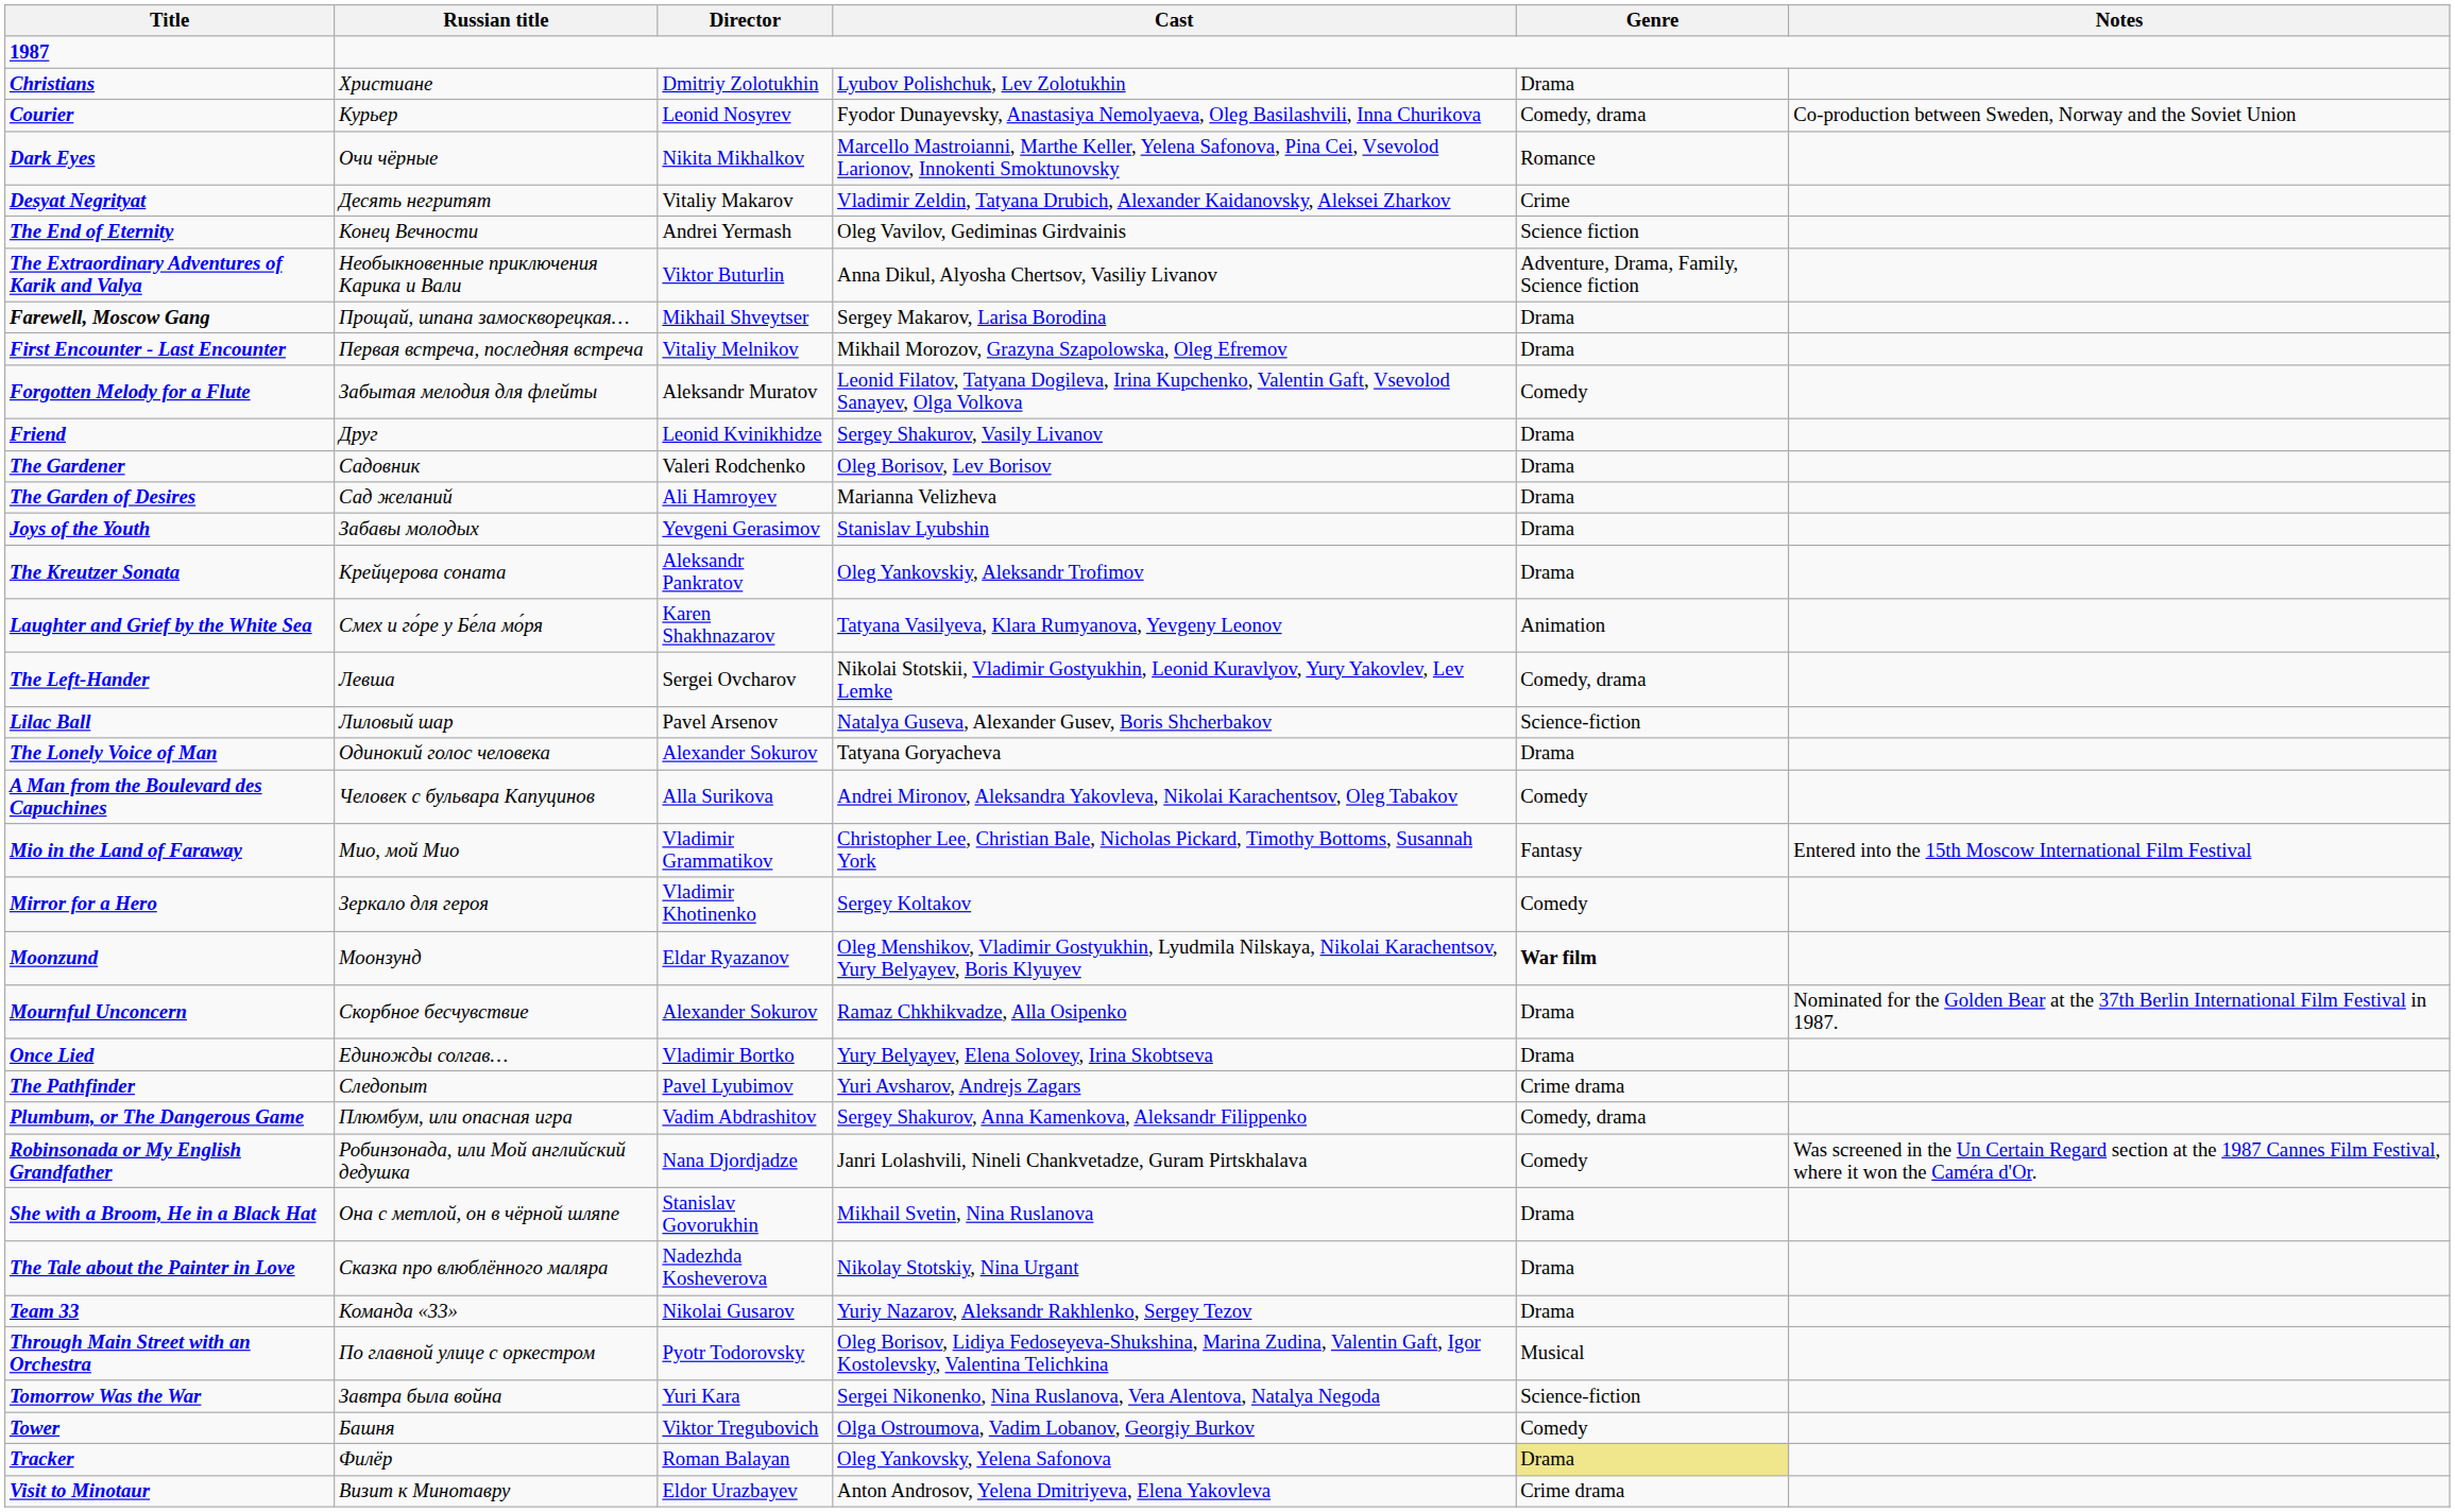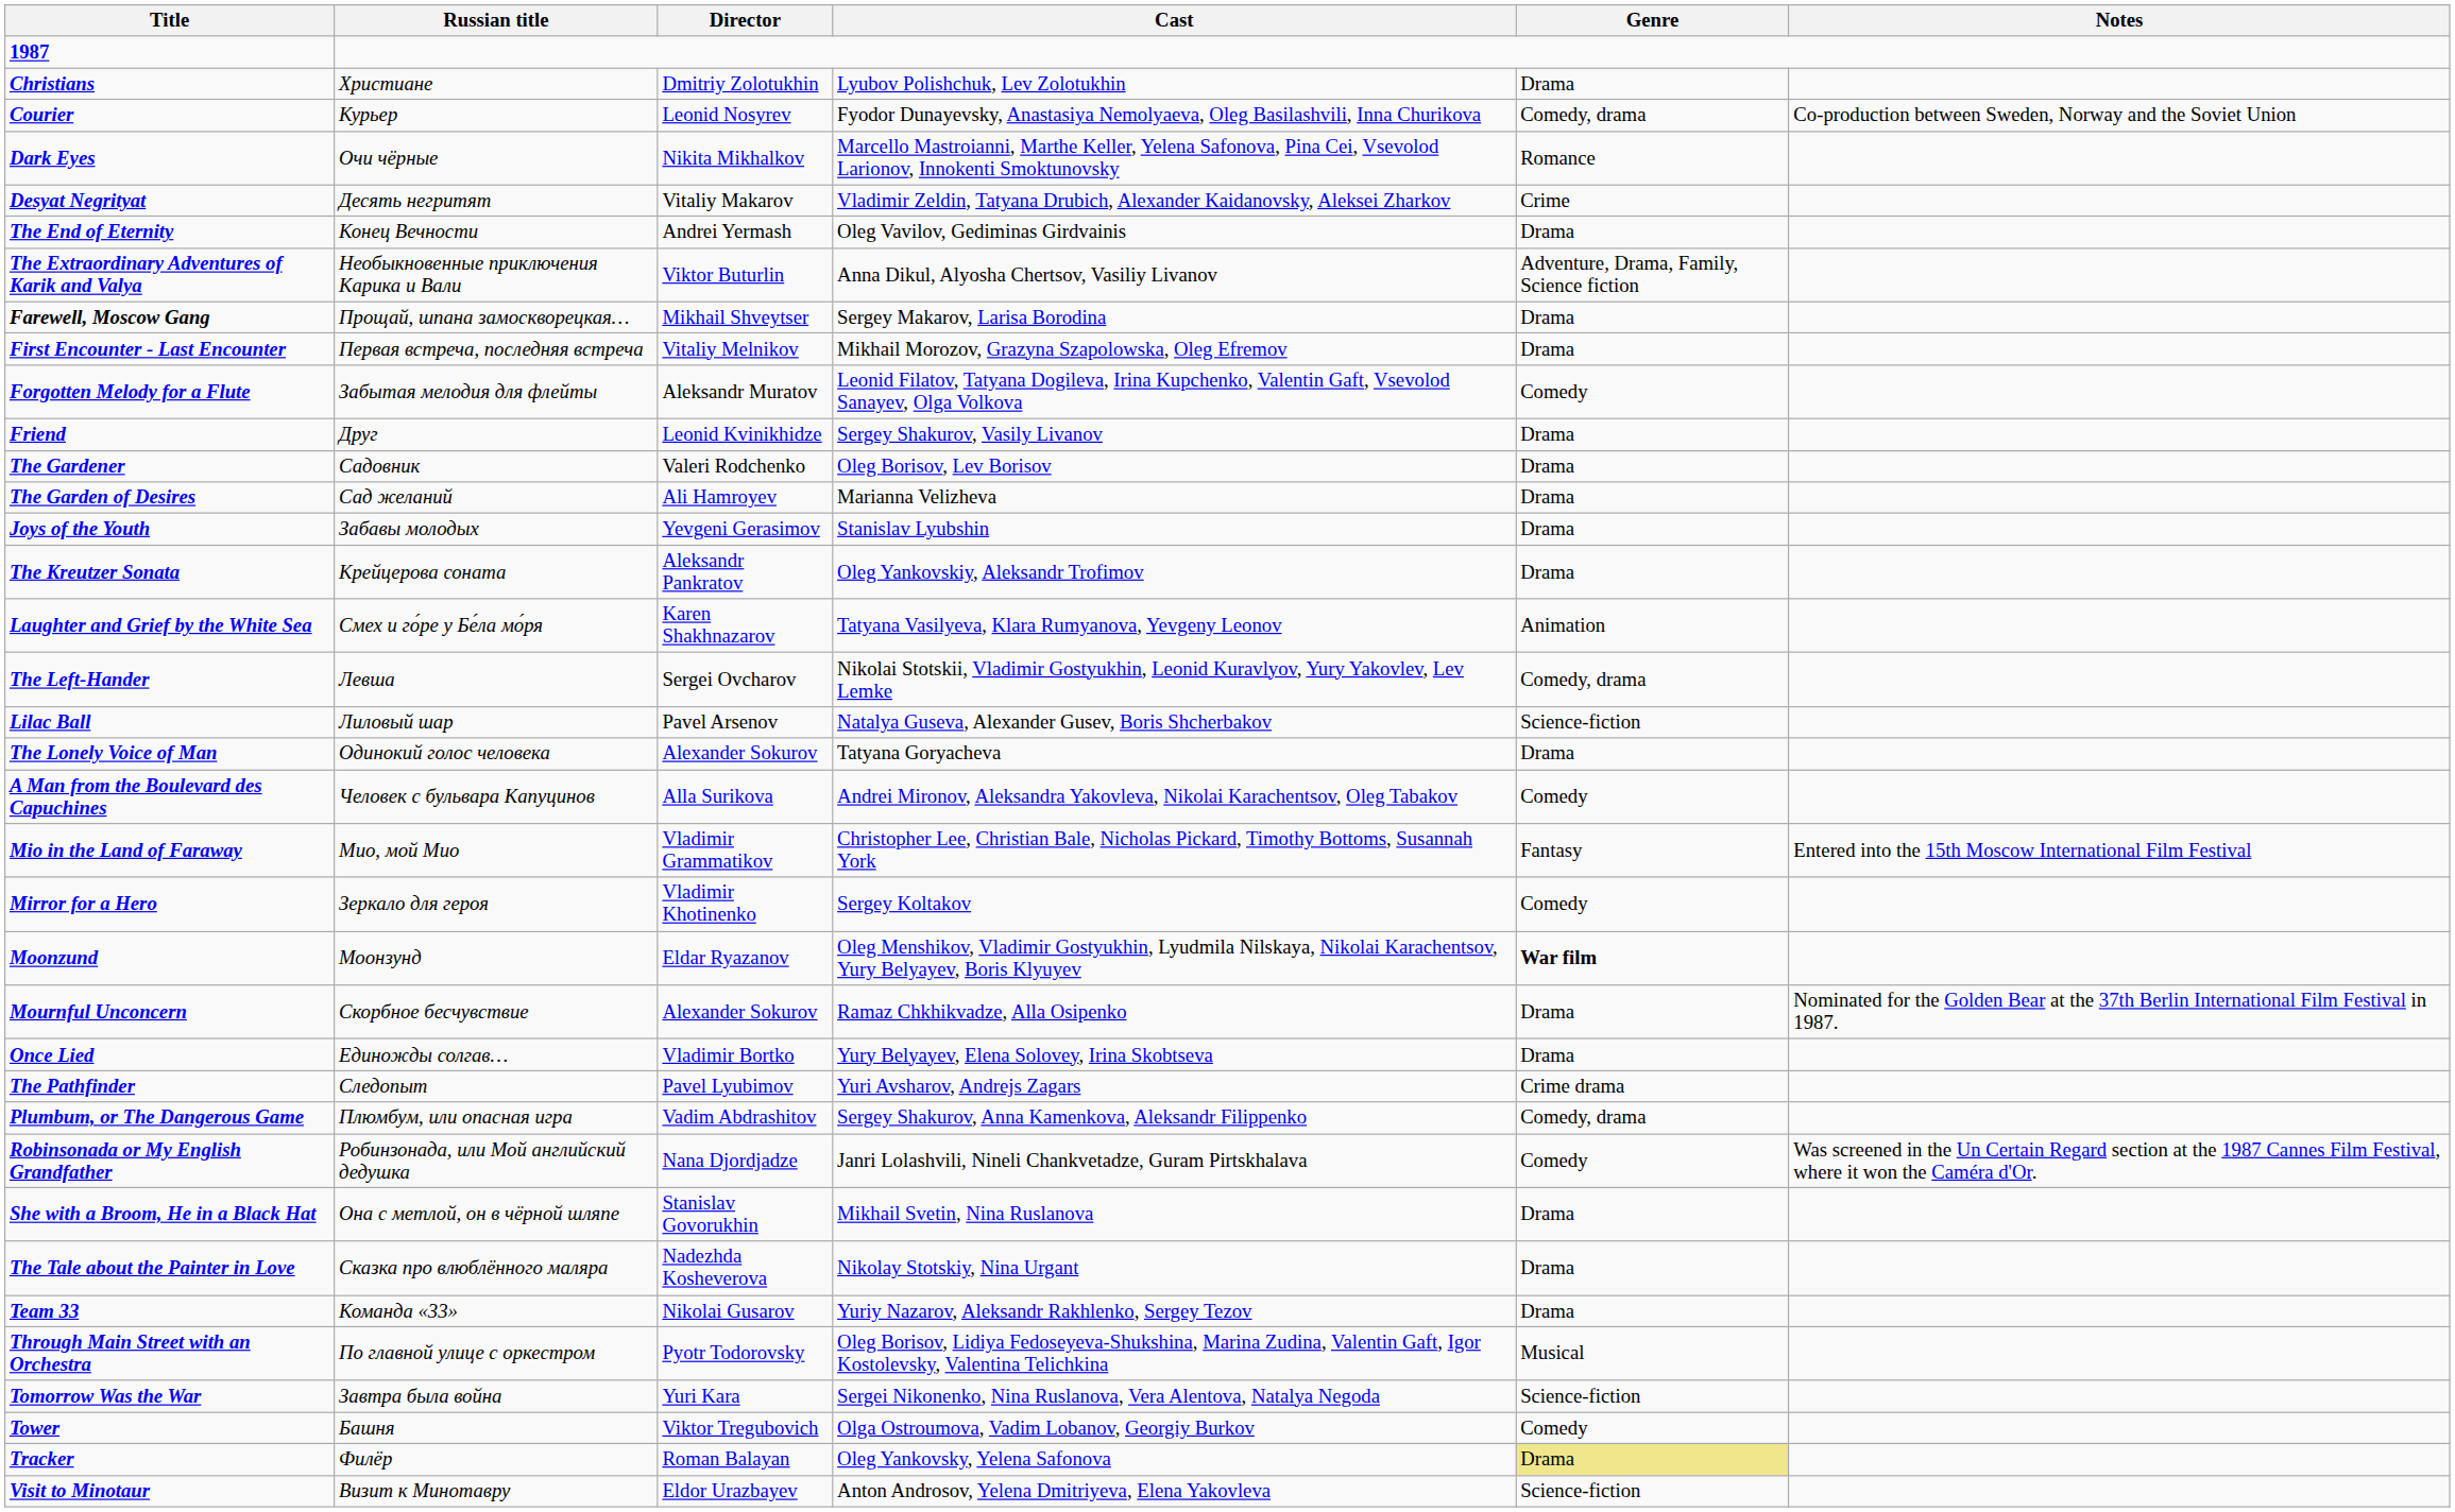The End of Eternity | Genre: Science fiction -> Drama
Visit to Minotaur | Genre: Crime drama -> Science-fiction
